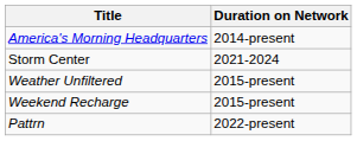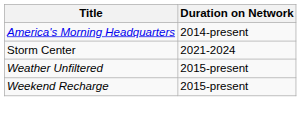- row: Pattrn | 2022-present
